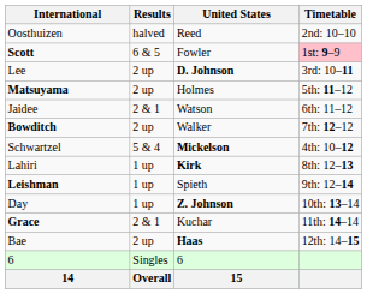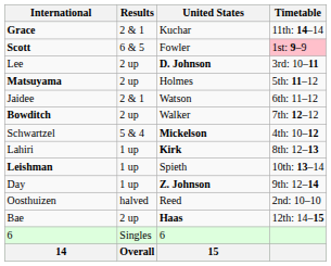rows swapped: Oosthuizen <-> Grace
Leishman | Timetable: 9th: 12–14 -> 10th: 13–14
Day | Timetable: 10th: 13–14 -> 9th: 12–14
